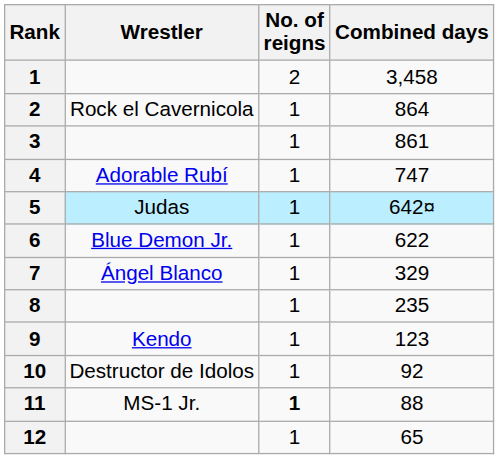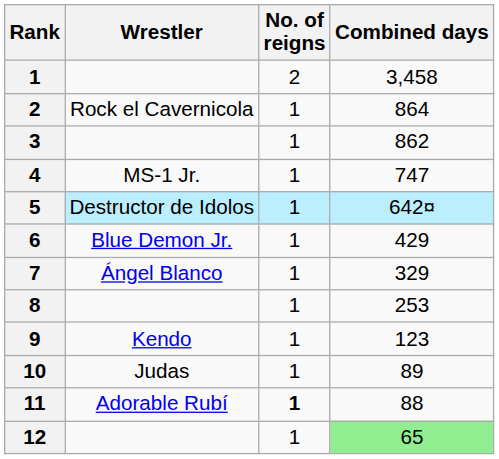3 | Combined days: 861 -> 862
4 | Wrestler: Adorable Rubí -> MS-1 Jr.
5 | Wrestler: Judas -> Destructor de Idolos
6 | Combined days: 622 -> 429
8 | Combined days: 235 -> 253
10 | Wrestler: Destructor de Idolos -> Judas
10 | Combined days: 92 -> 89
11 | Wrestler: MS-1 Jr. -> Adorable Rubí
12 | Combined days: no background -> lightgreen background
